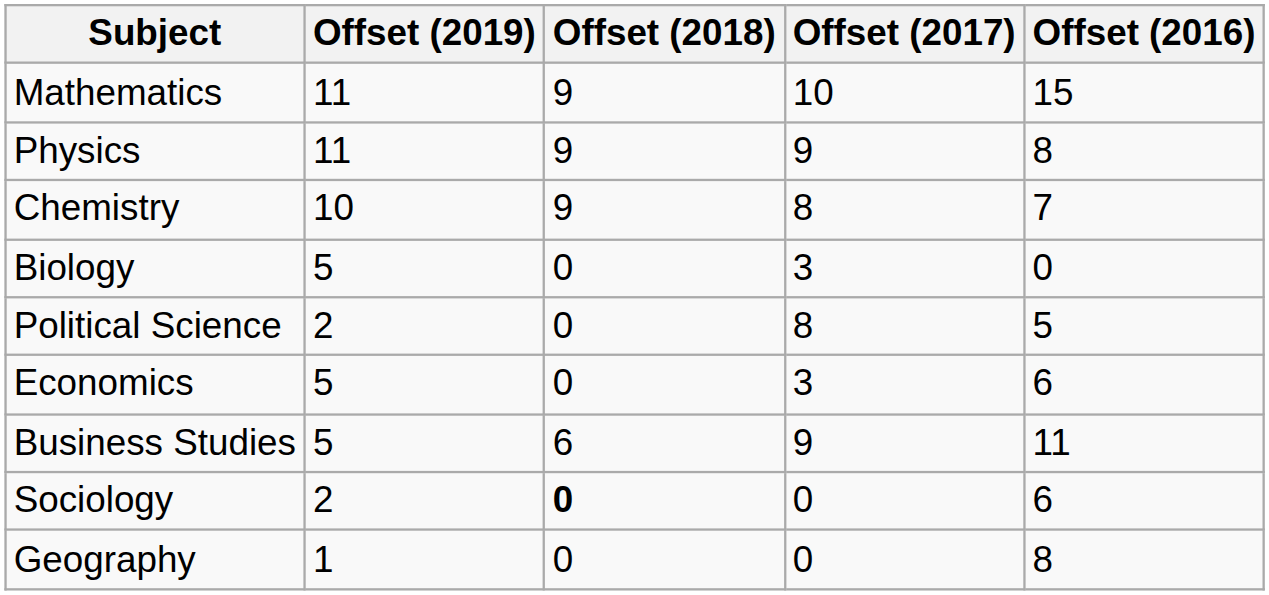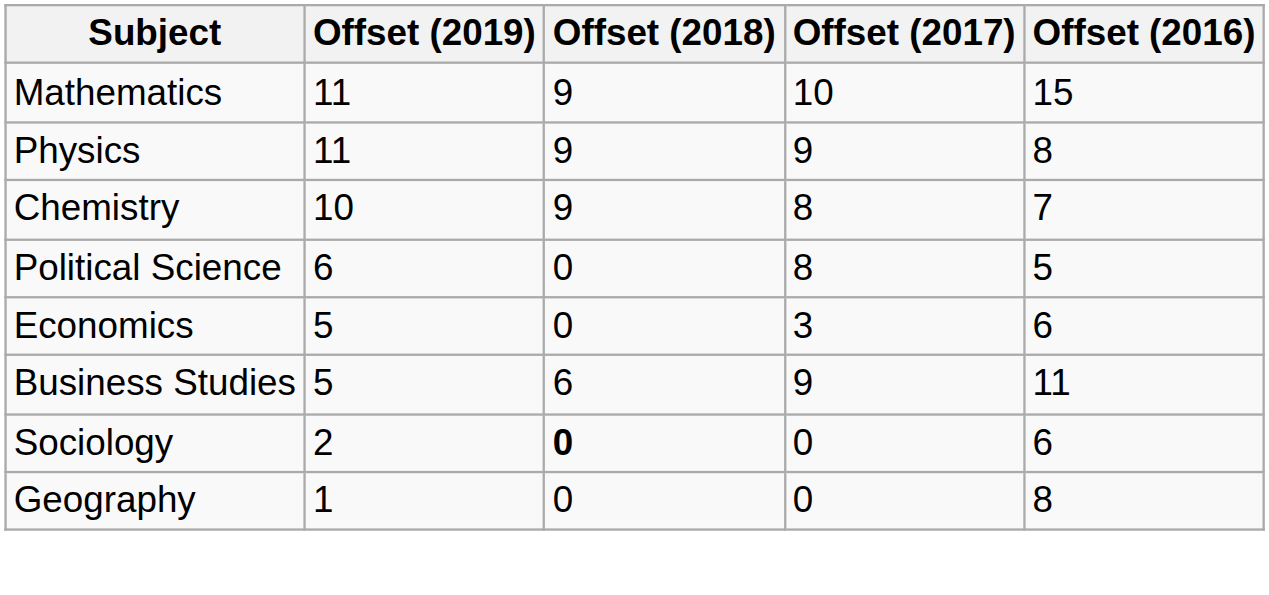- row: Biology | 5 | 0 | 3 | 0
Political Science | Offset (2019): 2 -> 6
